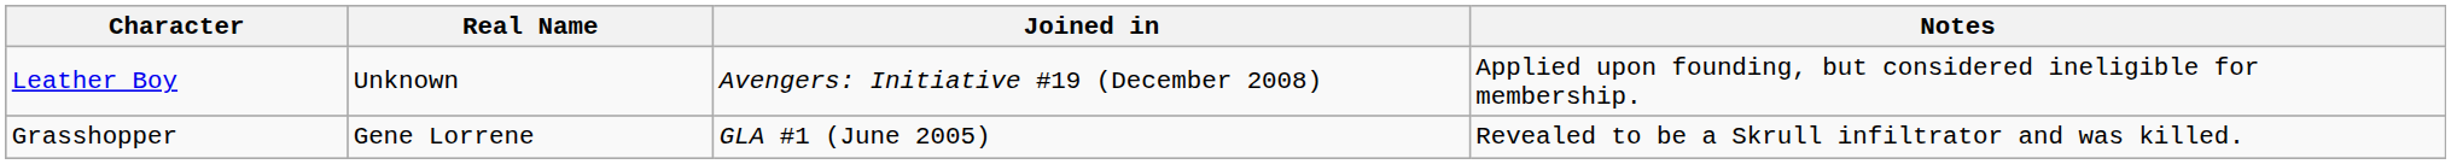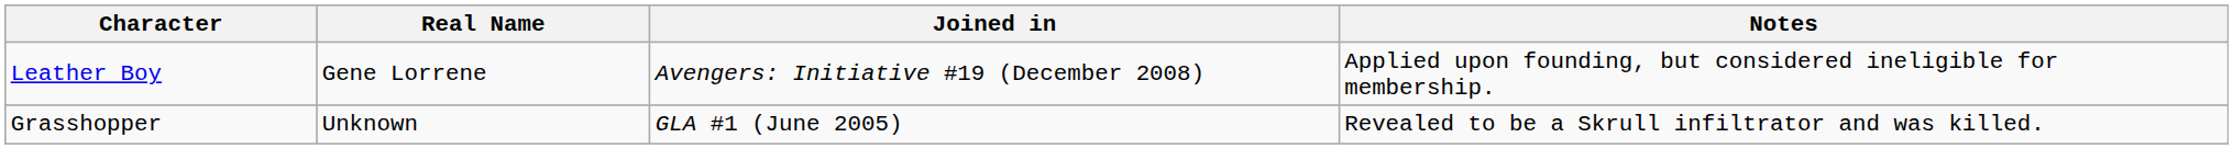Leather Boy | Real Name: Unknown -> Gene Lorrene
Grasshopper | Real Name: Gene Lorrene -> Unknown
